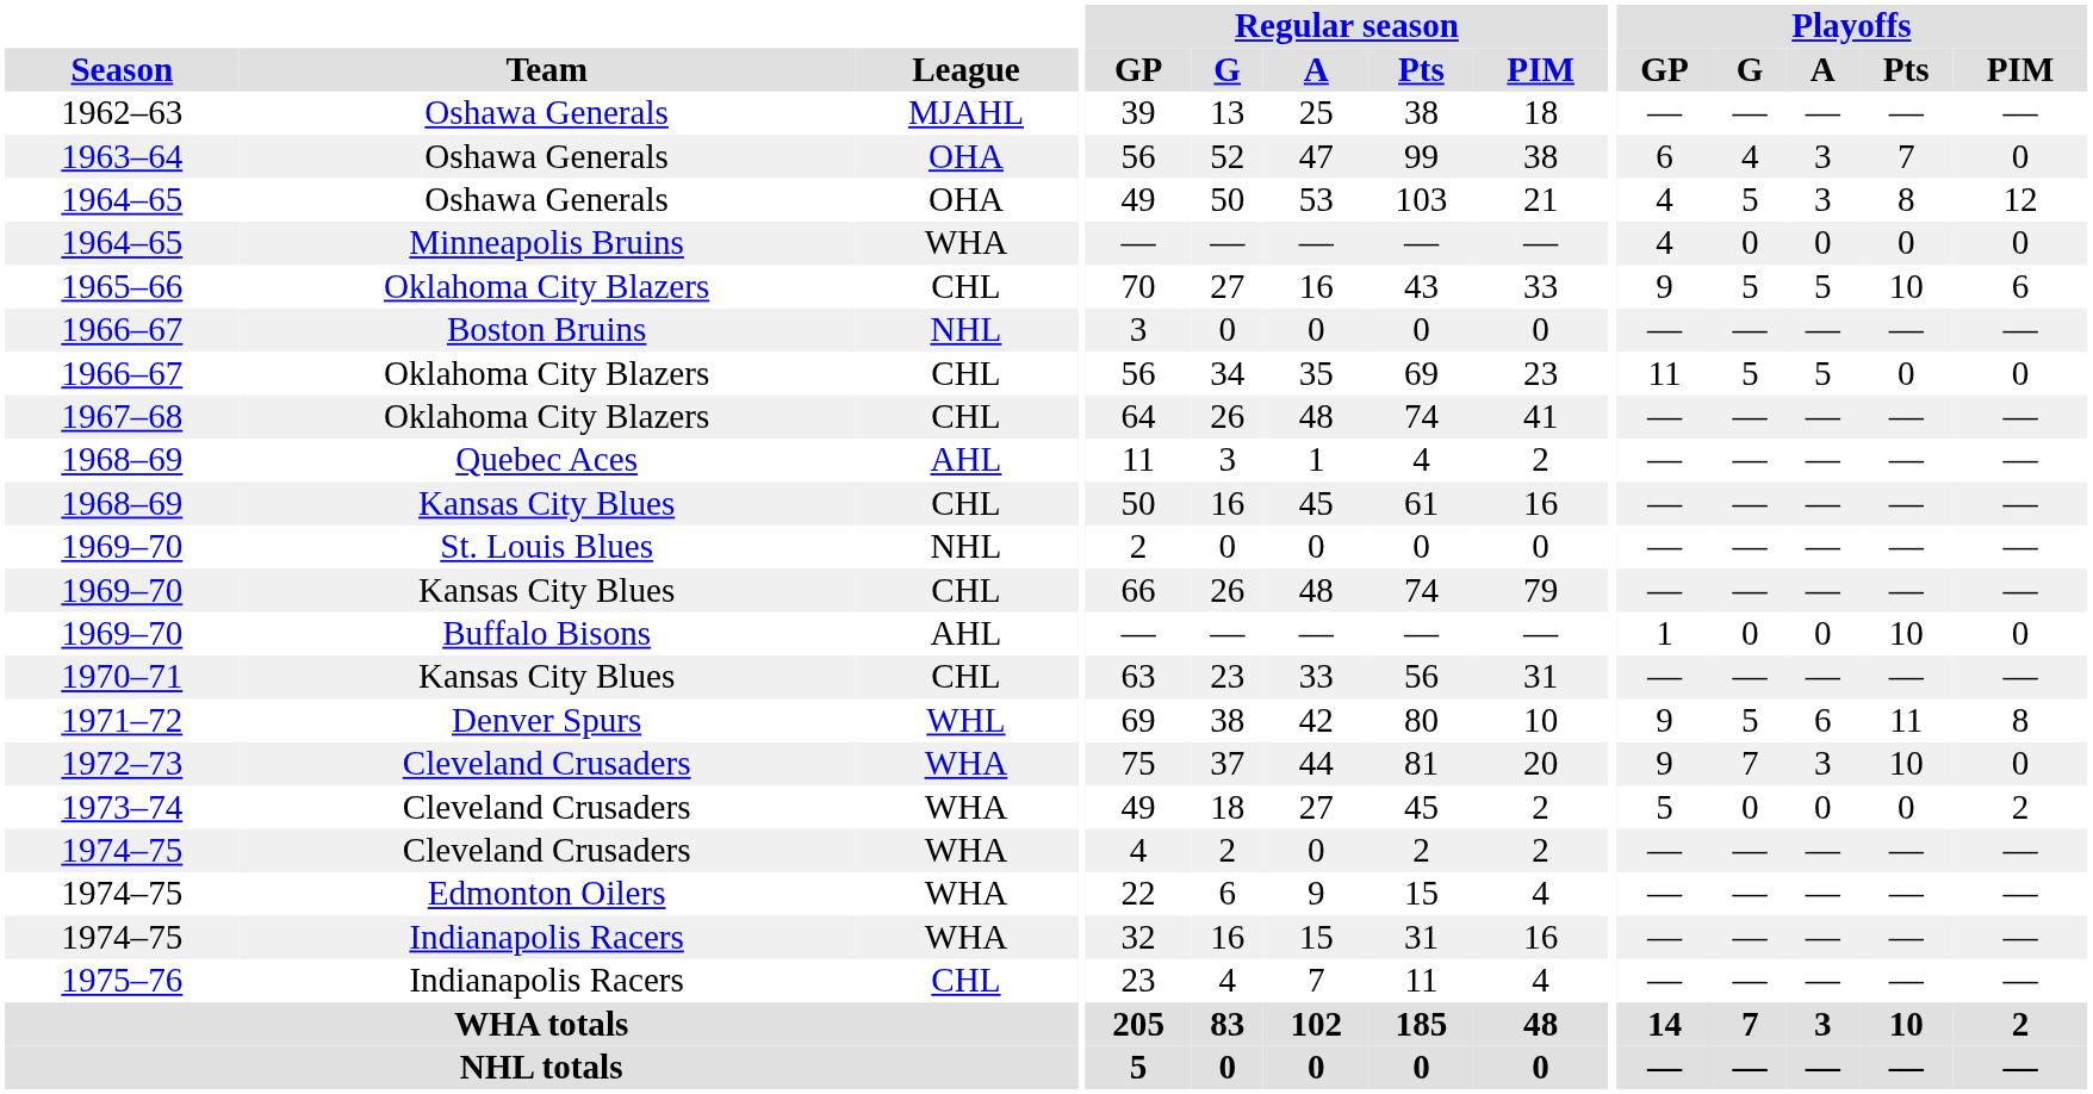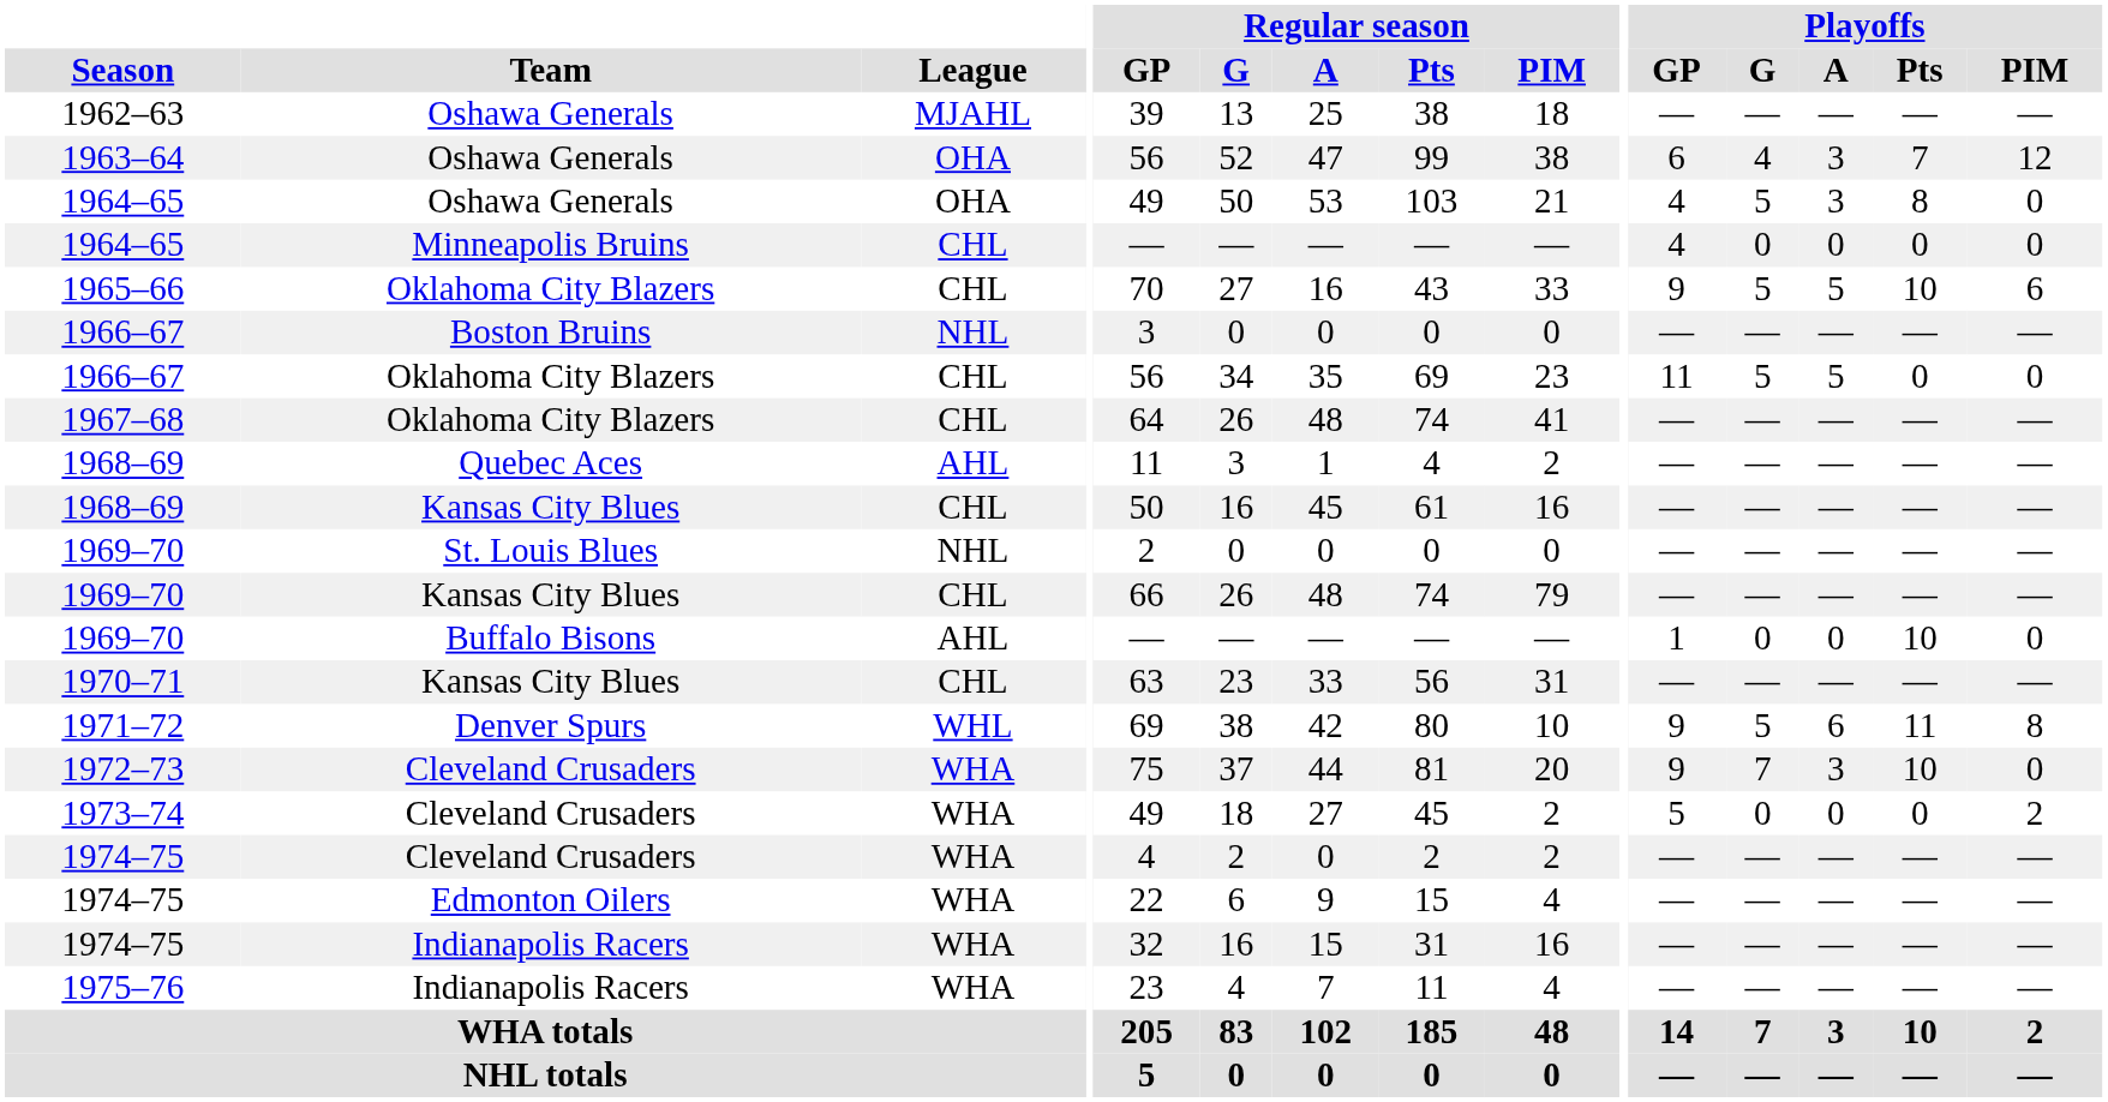1963–64 | Playoffs / PIM: 0 -> 12
1964–65 / Oshawa Generals | Playoffs / PIM: 12 -> 0
1964–65 / Minneapolis Bruins | League: WHA -> CHL
1975–76 | League: CHL -> WHA
